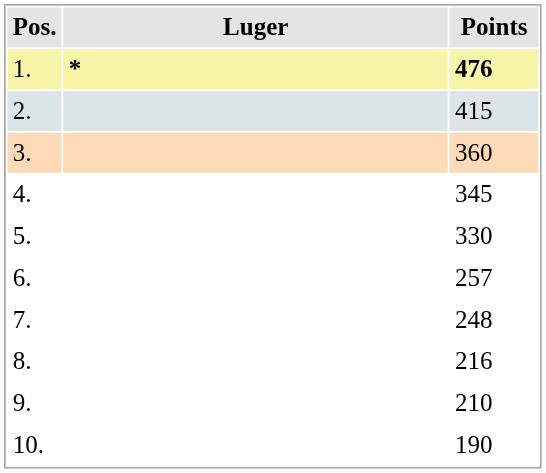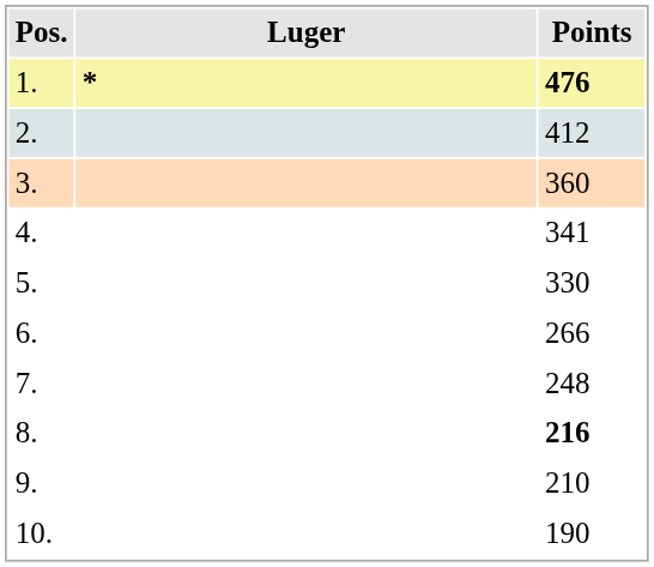2. | Points: 415 -> 412
4. | Points: 345 -> 341
6. | Points: 257 -> 266
8. | Points: normal -> bold
